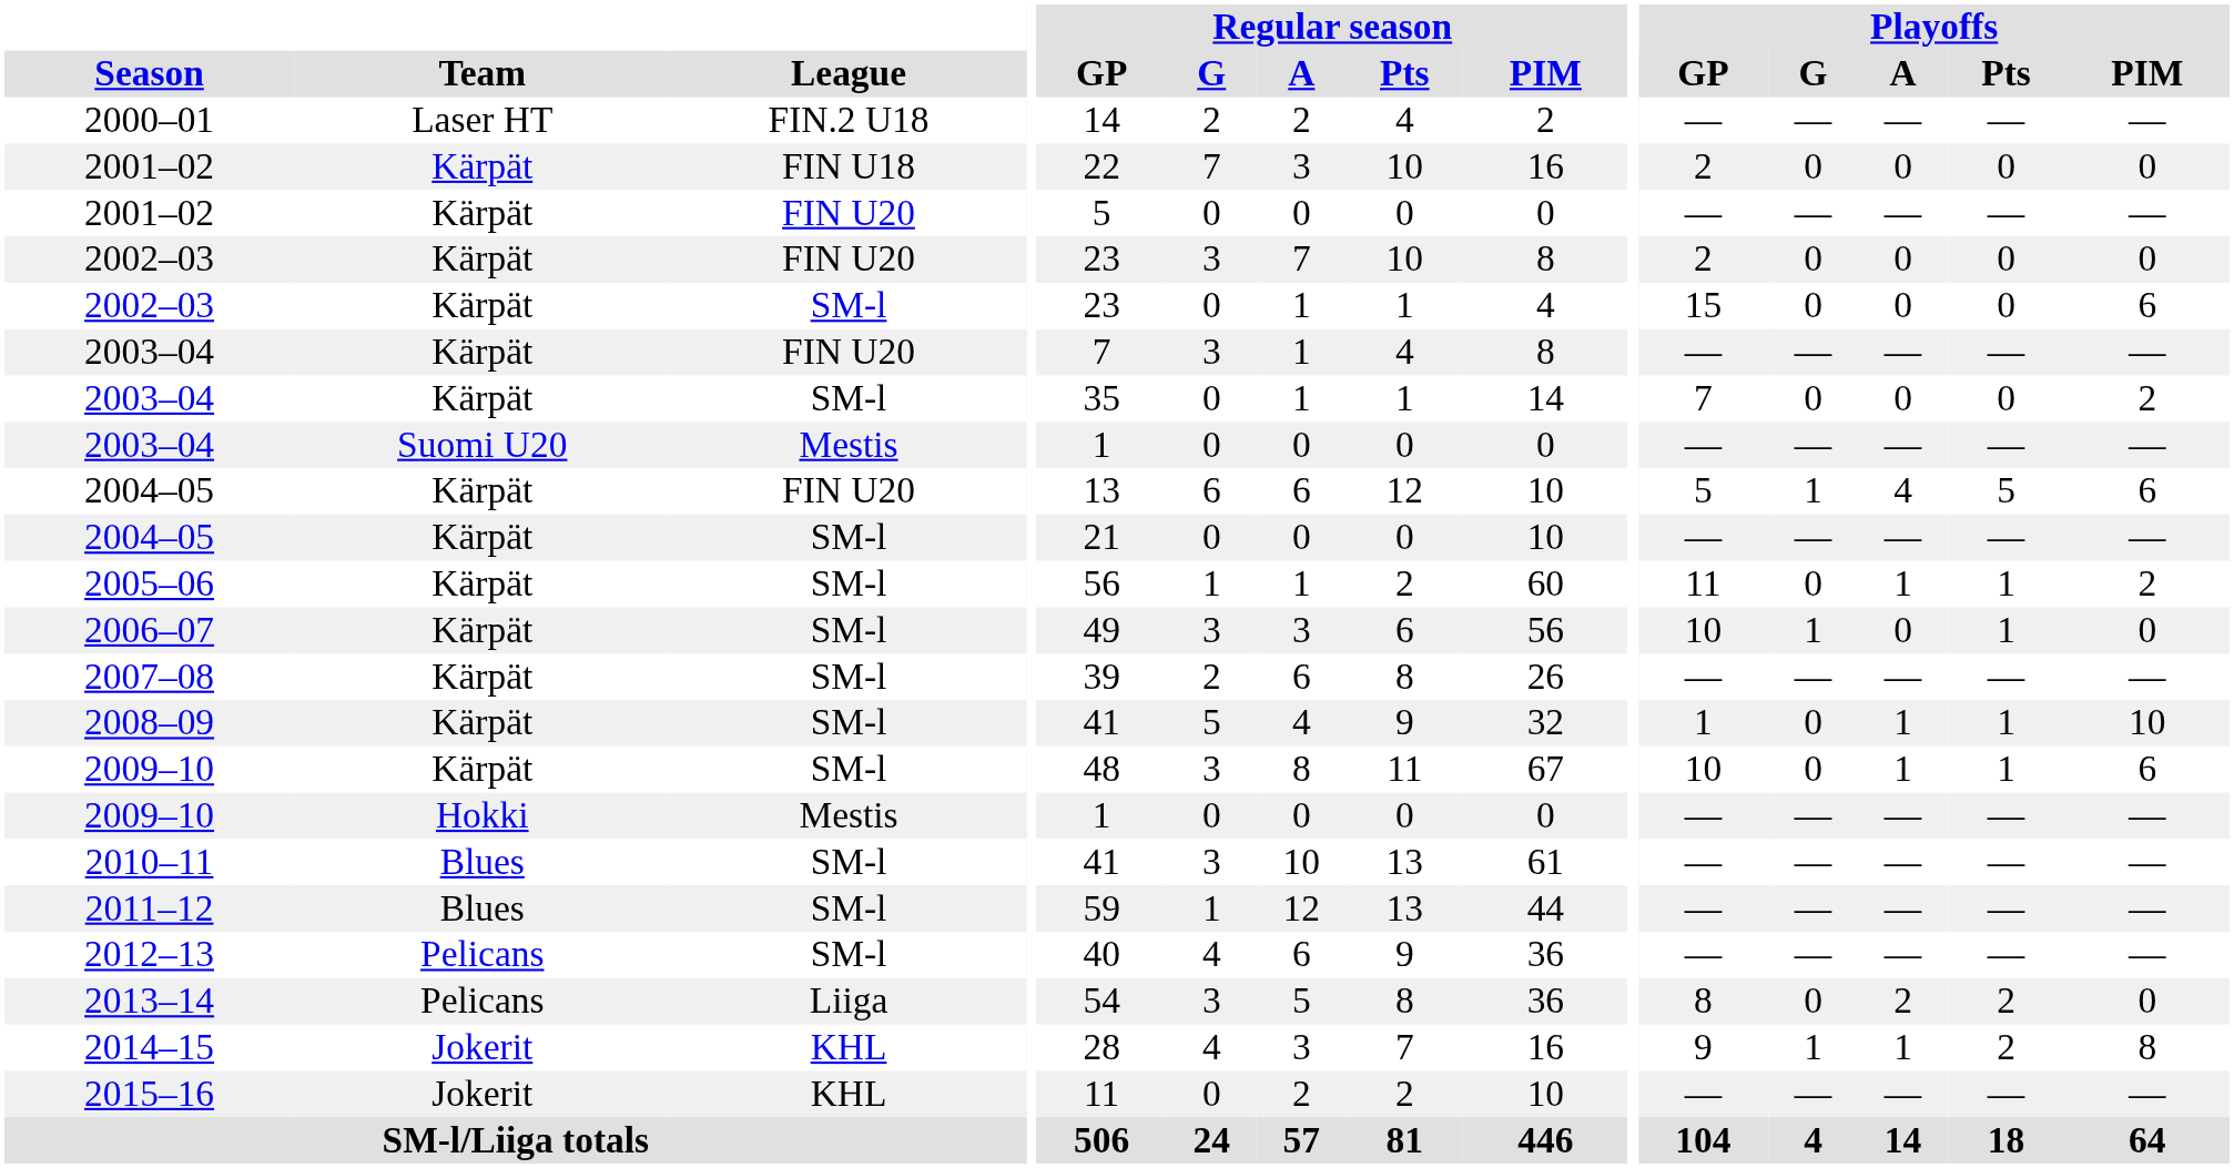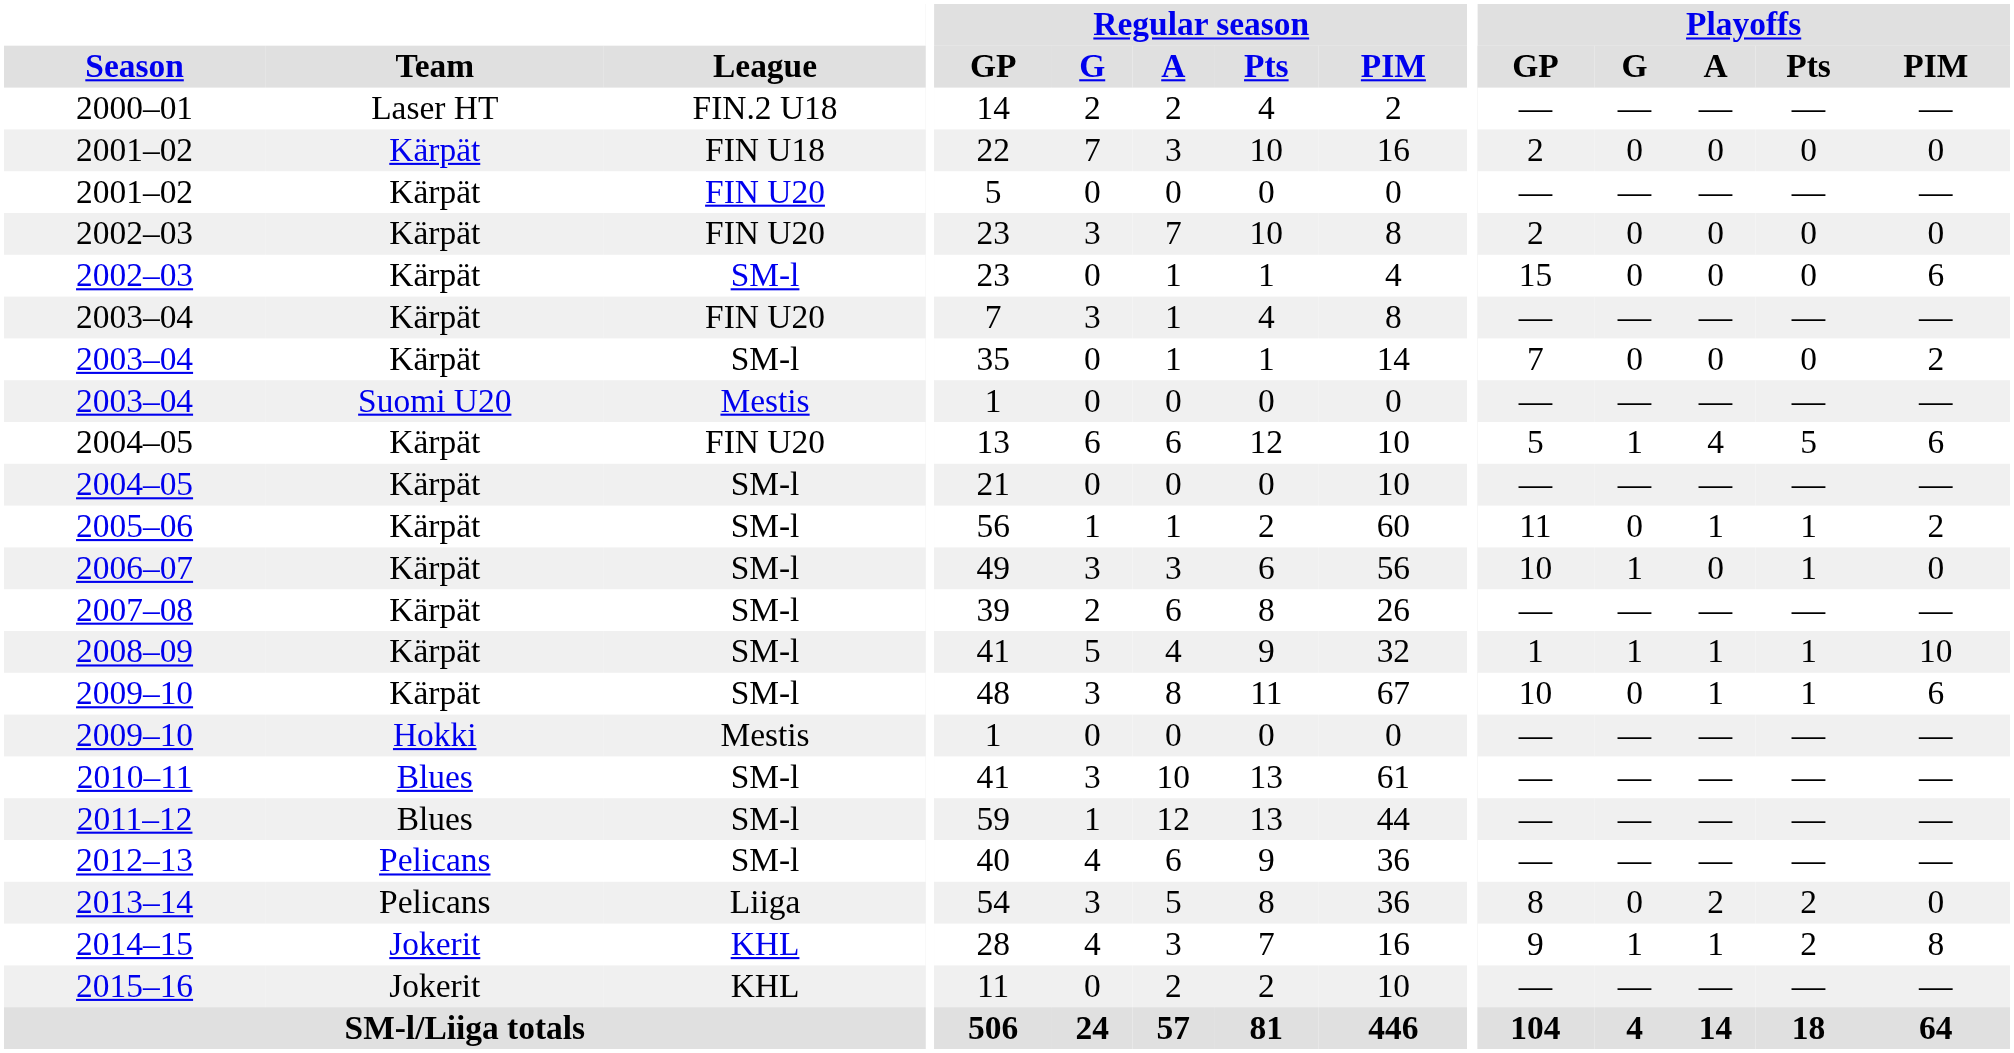2008–09 | Playoffs / G: 0 -> 1
